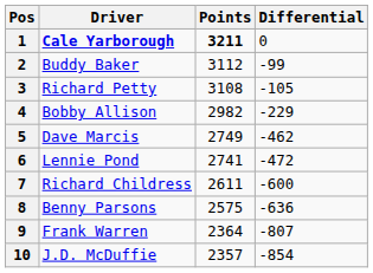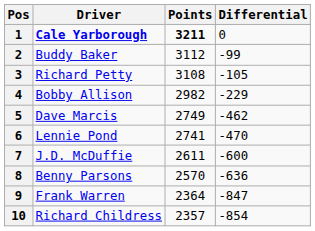6 | Differential: -472 -> -470
7 | Driver: Richard Childress -> J.D. McDuffie
8 | Points: 2575 -> 2570
9 | Differential: -807 -> -847
10 | Driver: J.D. McDuffie -> Richard Childress
